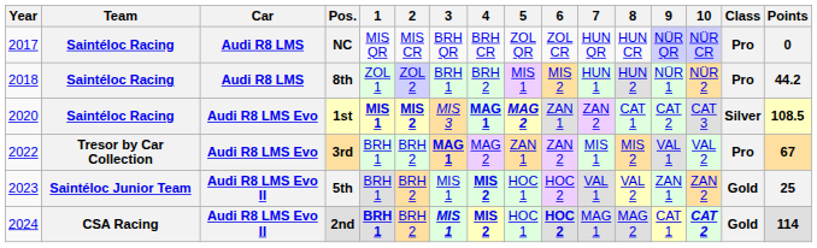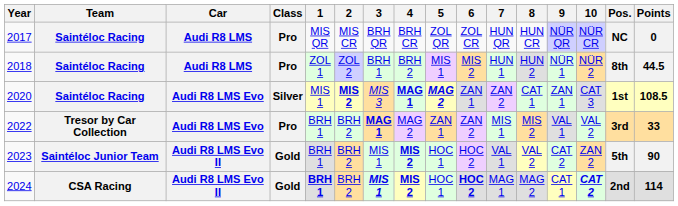columns swapped: Class <-> Pos.
2018 | Points: 44.2 -> 44.5
2020 | 1: bold -> normal
2020 | 9: CAT 2 -> ZAN 1
2022 | Points: 67 -> 33
2023 | 9: ZAN 1 -> CAT 2
2023 | Points: 25 -> 90
